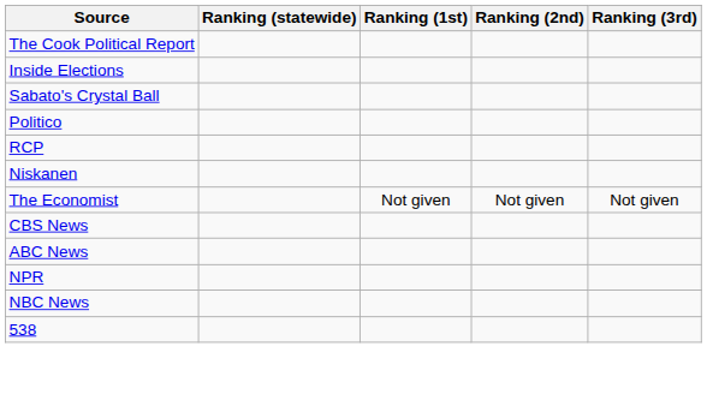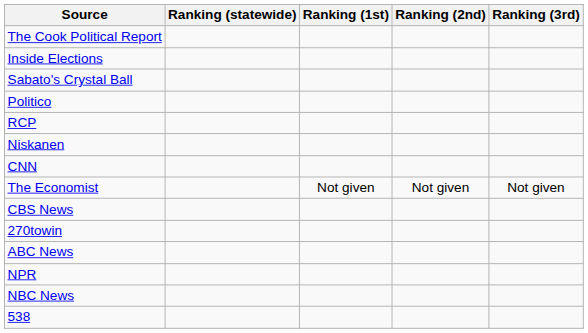+ row: CNN
+ row: 270towin
